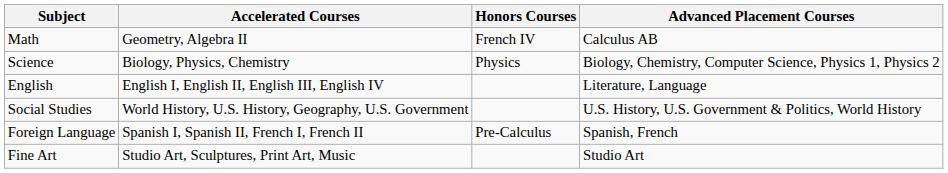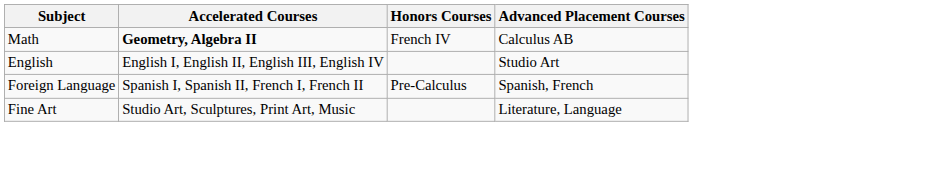Math | Accelerated Courses: normal -> bold
- row: Science | Biology, Physics, Chemistry | Physics | Biology, Chemistry, Computer Science, Physics 1, Physics 2
English | Advanced Placement Courses: Literature, Language -> Studio Art
- row: Social Studies | World History, U.S. History, Geography, U.S. Government | U.S. History, U.S. Government & Politics, World History
Fine Art | Advanced Placement Courses: Studio Art -> Literature, Language
